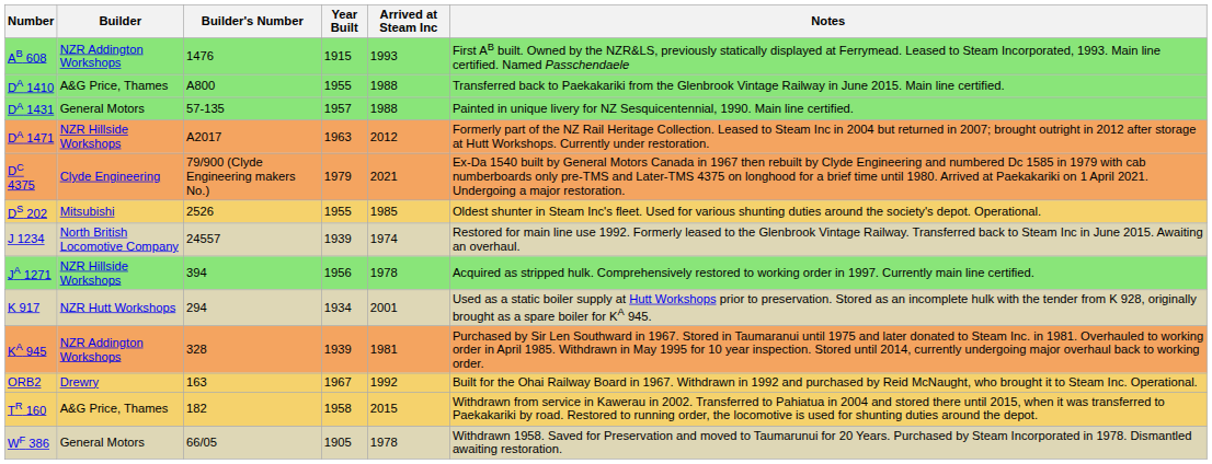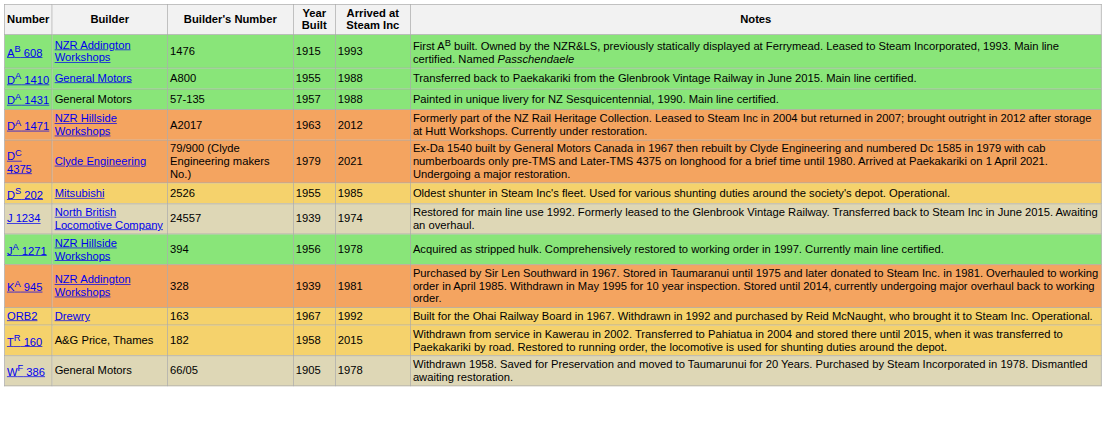DA 1410 | Builder: A&G Price, Thames -> General Motors
- row: K 917 | NZR Hutt Workshops | 294 | 1934 | 2001 | Used as a static boiler supply at Hutt Workshops prior to preservation. Stored as an incomplete hulk with the tender from K 928, originally brought as a spare boiler for KA 945.
